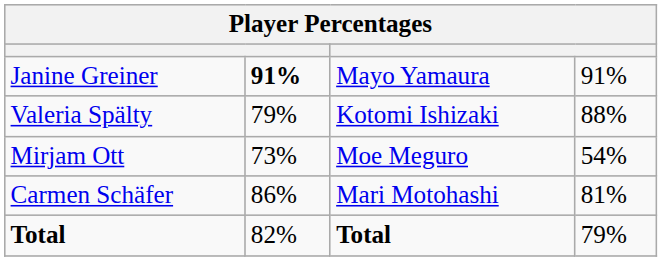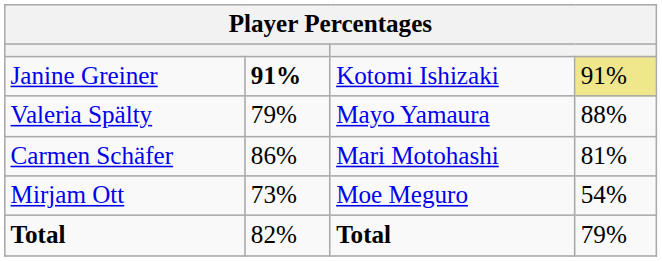Janine Greiner | column 3: Mayo Yamaura -> Kotomi Ishizaki
Janine Greiner | column 4: no background -> khaki background
Valeria Spälty | column 3: Kotomi Ishizaki -> Mayo Yamaura
rows swapped: Carmen Schäfer <-> Mirjam Ott
